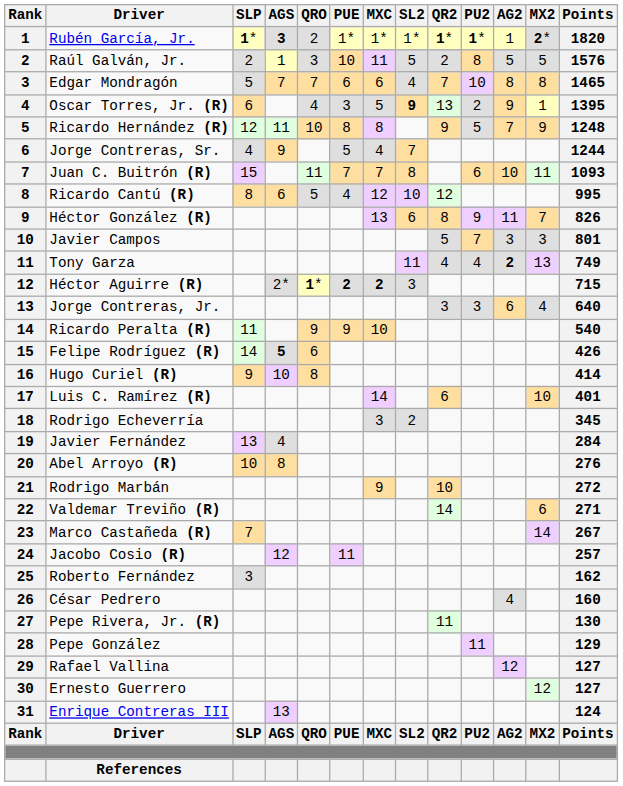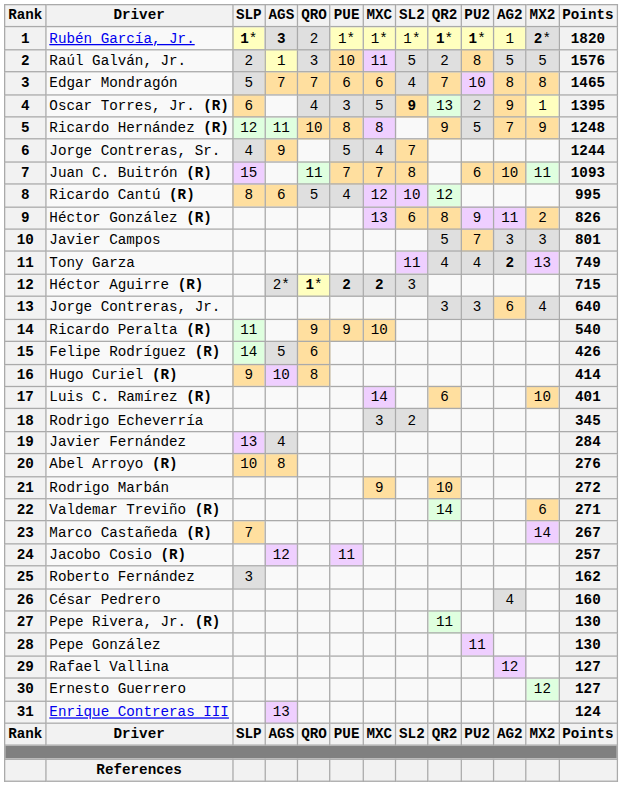Héctor González (R) | MX2: 7 -> 2
Felipe Rodríguez (R) | AGS: bold -> normal
Pepe González | Points: 129 -> 130
